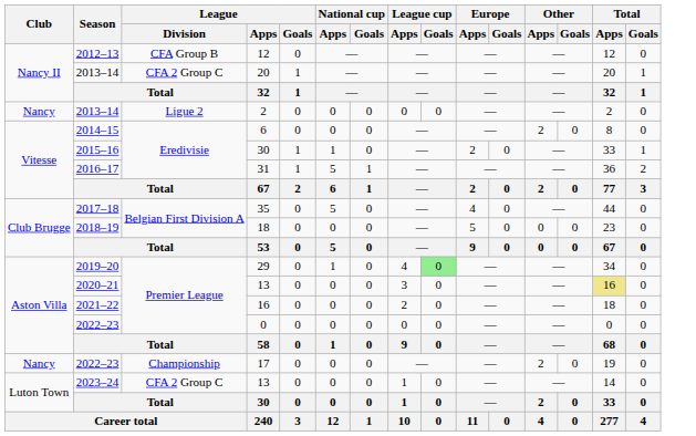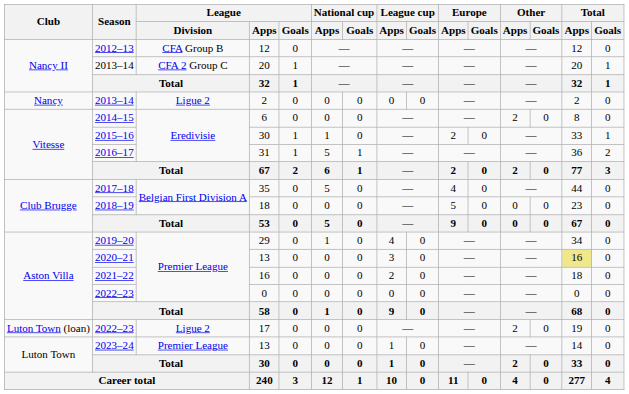29 | League cup / Goals: lightgreen background -> no background
17 | Club: Nancy -> Luton Town (loan)
17 | League / Division: Championship -> Ligue 2
2023–24 / 13 | League / Division: CFA 2 Group C -> Premier League
